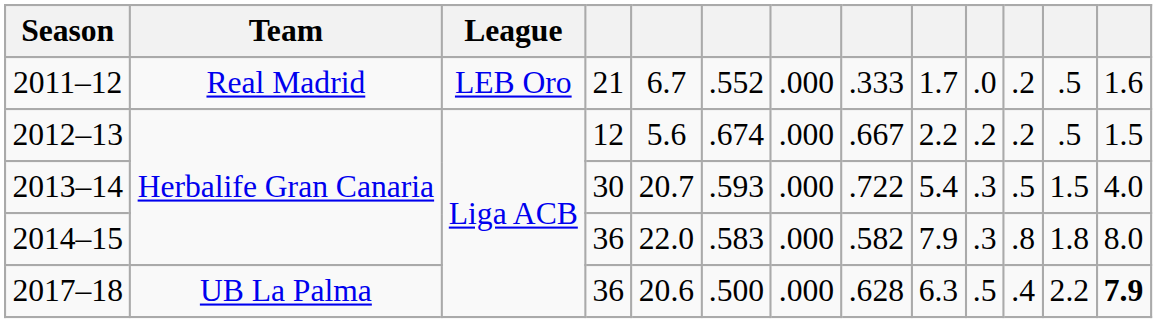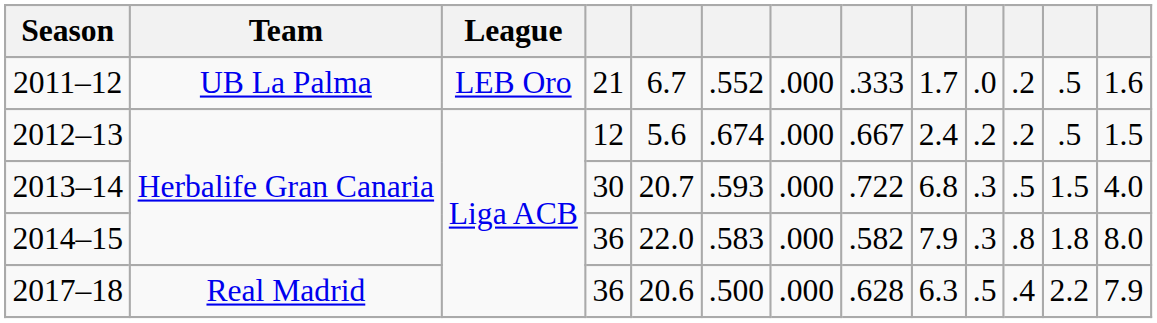2011–12 | Team: Real Madrid -> UB La Palma
2012–13 | column 9: 2.2 -> 2.4
2013–14 | column 9: 5.4 -> 6.8
2017–18 | Team: UB La Palma -> Real Madrid
2017–18 | column 13: bold -> normal
